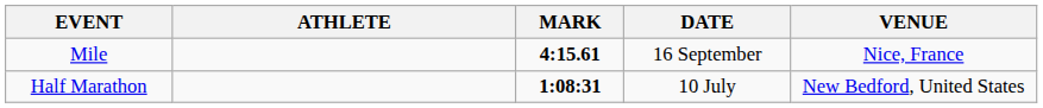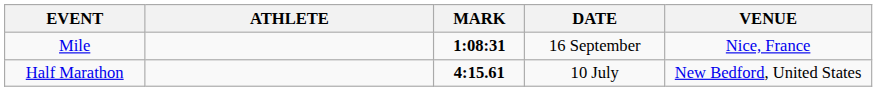Mile | MARK: 4:15.61 -> 1:08:31
Half Marathon | MARK: 1:08:31 -> 4:15.61
